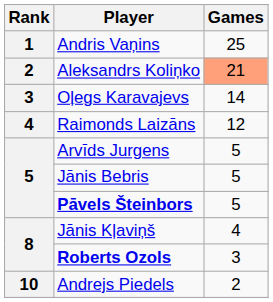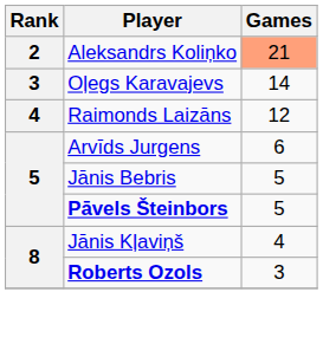- row: 1 | Andris Vaņins | 25
Arvīds Jurgens | Games: 5 -> 6
- row: 10 | Andrejs Piedels | 2
